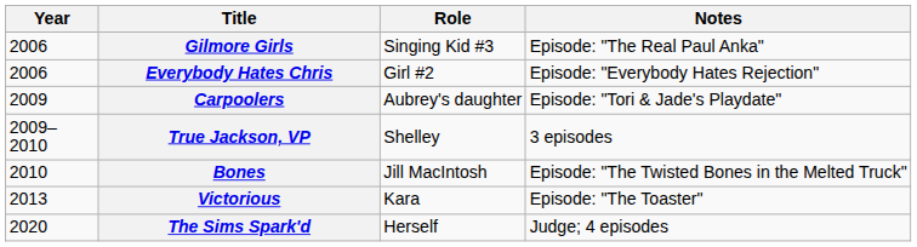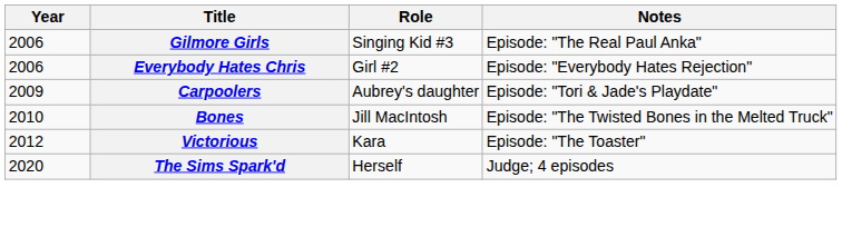- row: 2009–2010 | True Jackson, VP | Shelley | 3 episodes
Victorious | Year: 2013 -> 2012
